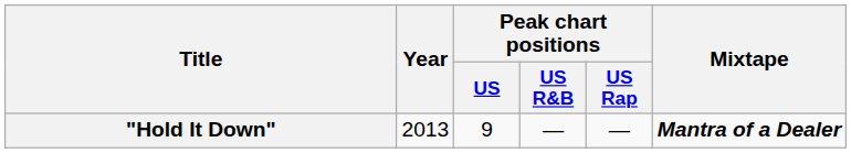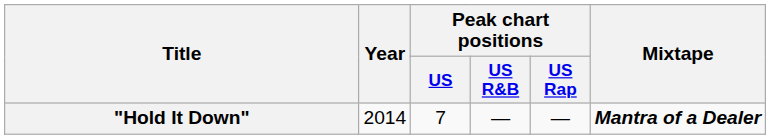"Hold It Down" | Year: 2013 -> 2014
"Hold It Down" | Peak chart positions / US: 9 -> 7
